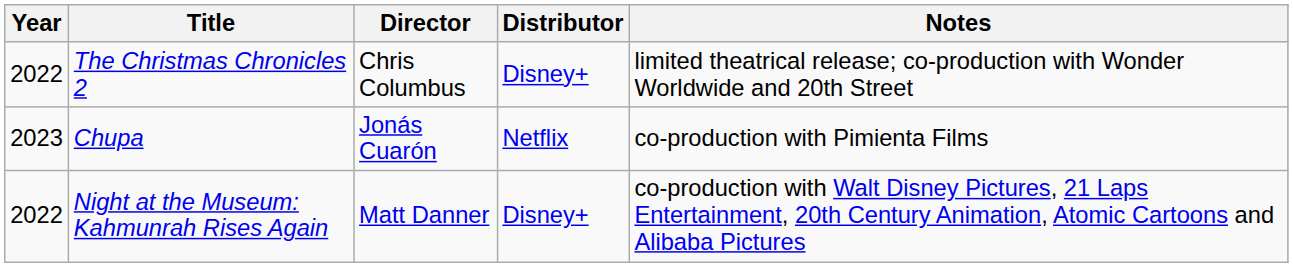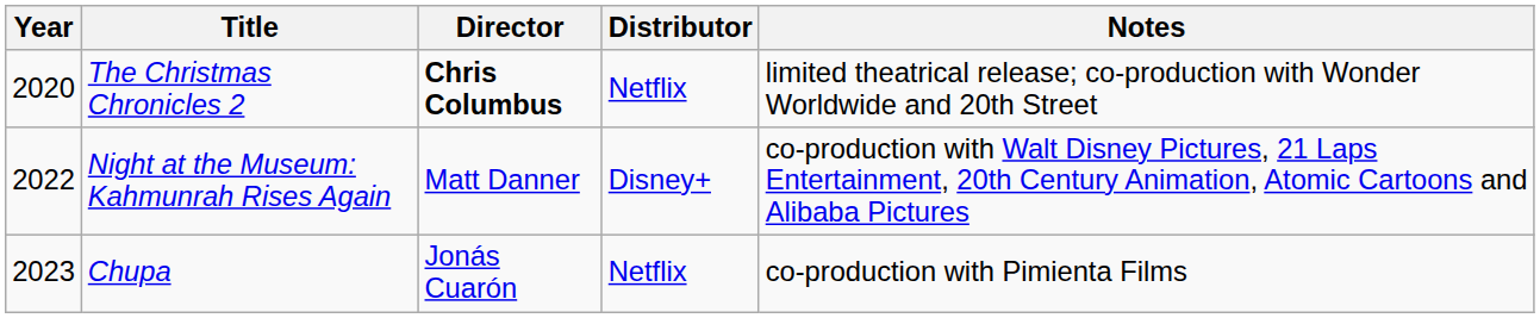The Christmas Chronicles 2 | Year: 2022 -> 2020
The Christmas Chronicles 2 | Director: normal -> bold
The Christmas Chronicles 2 | Distributor: Disney+ -> Netflix
rows swapped: Night at the Museum: Kahmunrah Rises Again <-> Chupa
